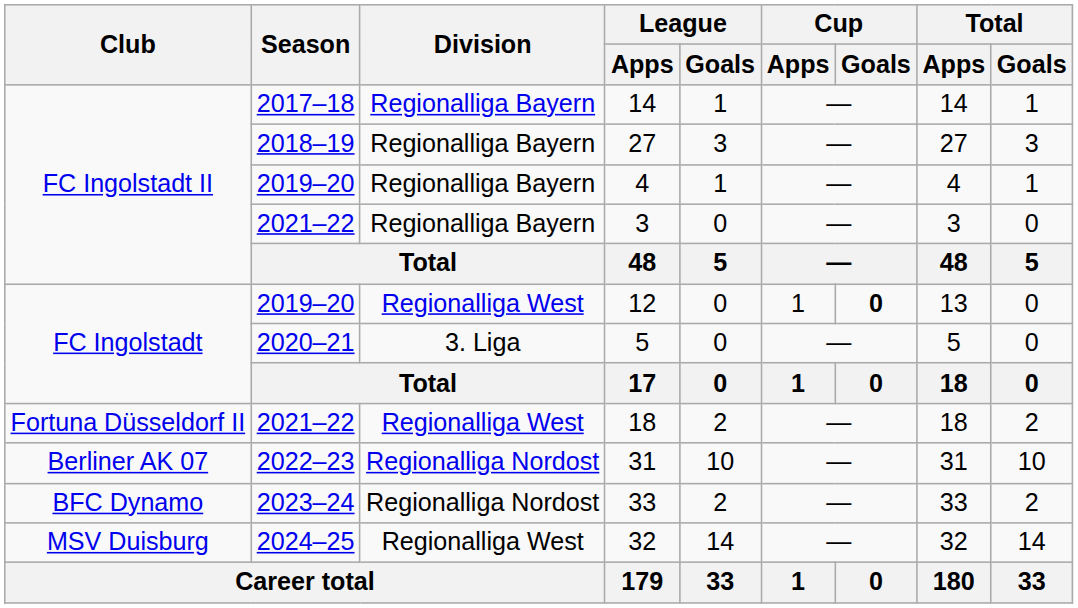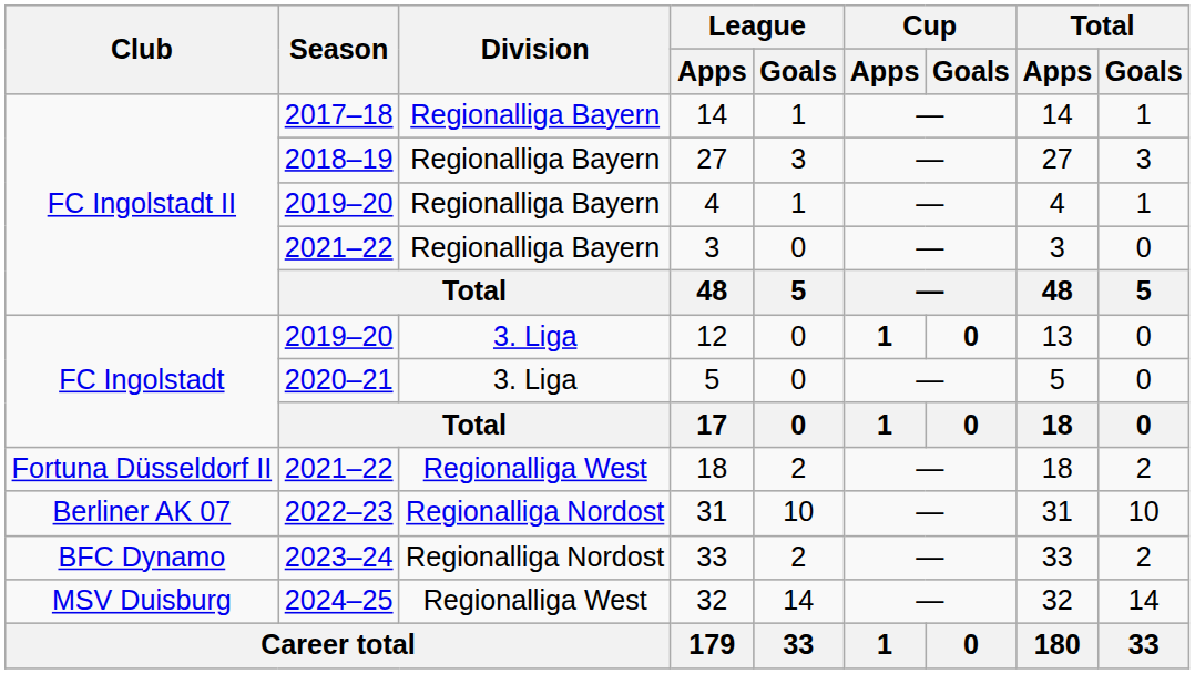12 | Division: Regionalliga West -> 3. Liga
12 | Cup / Apps: normal -> bold
